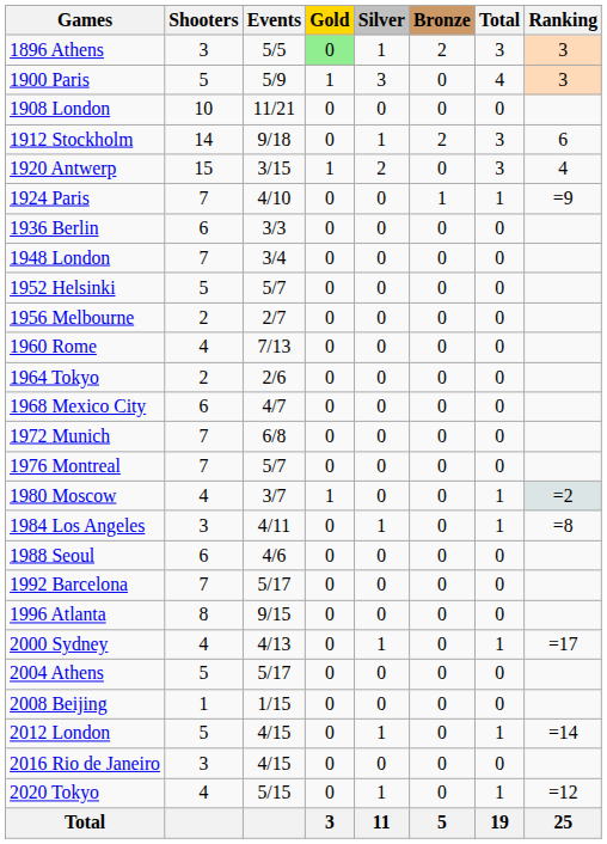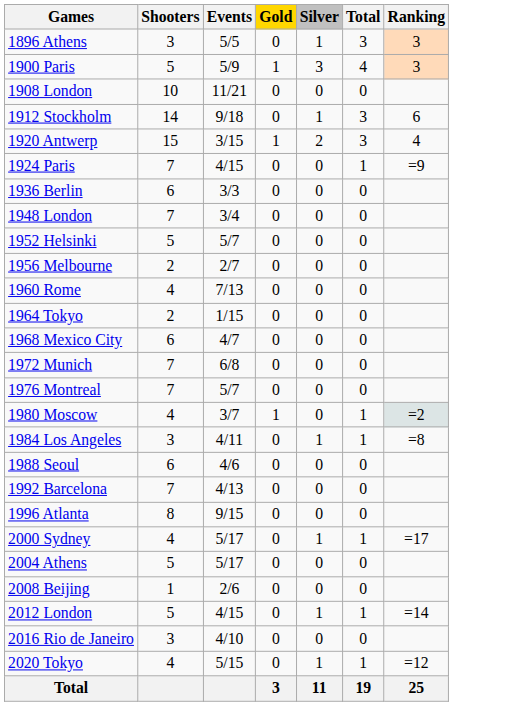- column: Bronze | 2 | 0 | 0 | 2 | 0 | 1 | 0 | 0 | 0 | 0 | 0 | 0 | 0 | 0 | 0 | 0 | 0 | 0 | 0 | 0 | 0 | 0 | 0 | 0 | 0 | 0 | 5
1896 Athens | Gold: lightgreen background -> no background
1924 Paris | Events: 4/10 -> 4/15
1964 Tokyo | Events: 2/6 -> 1/15
1992 Barcelona | Events: 5/17 -> 4/13
2000 Sydney | Events: 4/13 -> 5/17
2008 Beijing | Events: 1/15 -> 2/6
2016 Rio de Janeiro | Events: 4/15 -> 4/10
